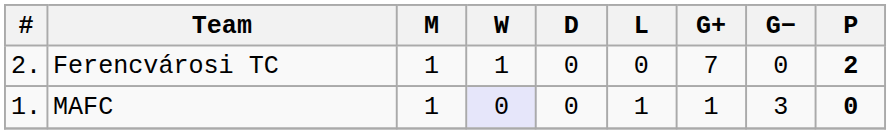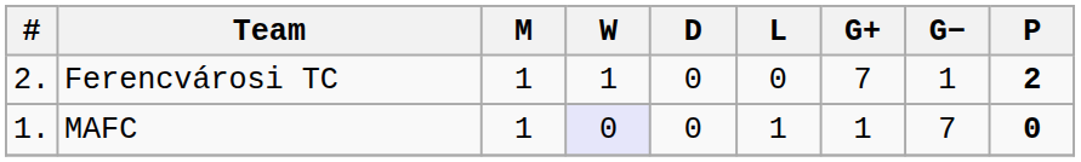Ferencvárosi TC | G−: 0 -> 1
MAFC | G−: 3 -> 7
